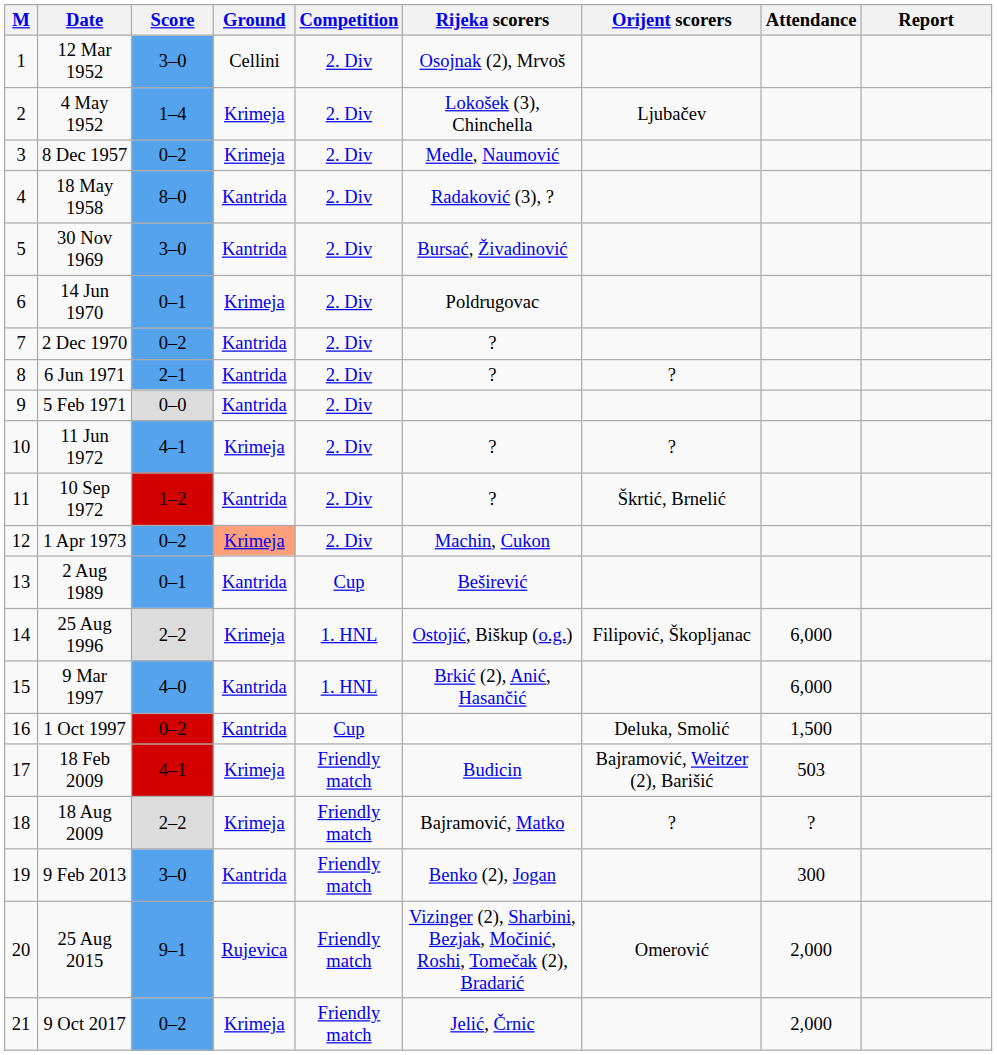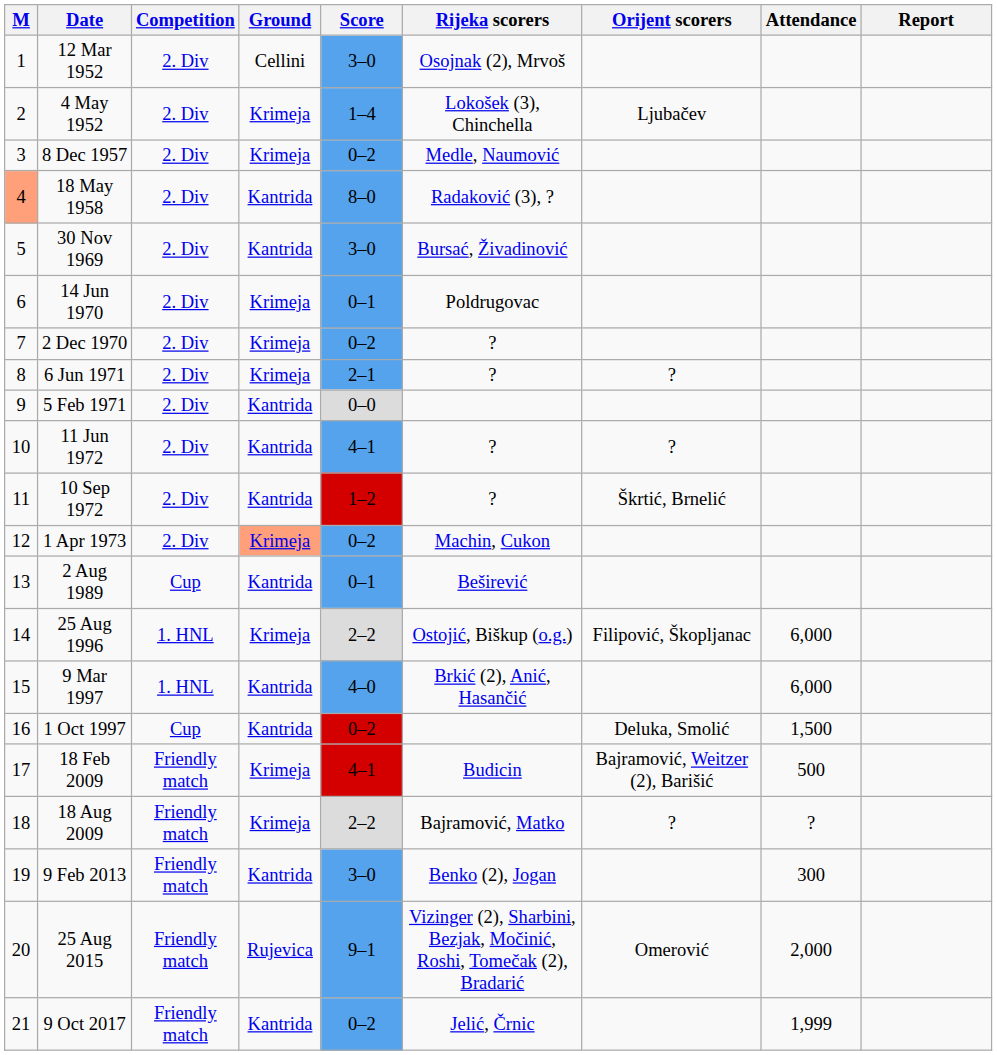columns swapped: Competition <-> Score
18 May 1958 | M: no background -> lightsalmon background
2 Dec 1970 | Ground: Kantrida -> Krimeja
6 Jun 1971 | Ground: Kantrida -> Krimeja
11 Jun 1972 | Ground: Krimeja -> Kantrida
18 Feb 2009 | Attendance: 503 -> 500
9 Oct 2017 | Ground: Krimeja -> Kantrida
9 Oct 2017 | Attendance: 2,000 -> 1,999
